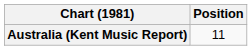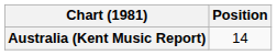Australia (Kent Music Report) | Position: 11 -> 14
